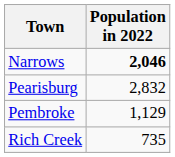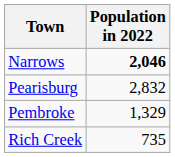Pembroke | Population in 2022: 1,129 -> 1,329
